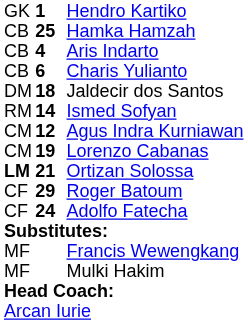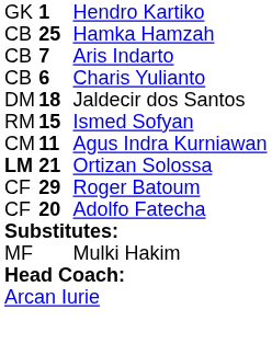Aris Indarto | column 2: 4 -> 7
Ismed Sofyan | column 2: 14 -> 15
Agus Indra Kurniawan | column 2: 12 -> 11
- row: CM | 19 | Lorenzo Cabanas
Adolfo Fatecha | column 2: 24 -> 20
- row: MF | Francis Wewengkang
